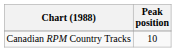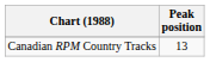Canadian RPM Country Tracks | Peak position: 10 -> 13
